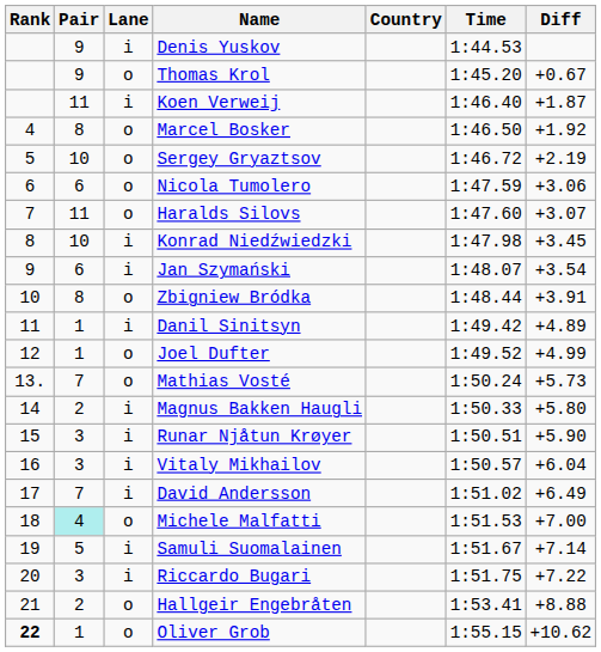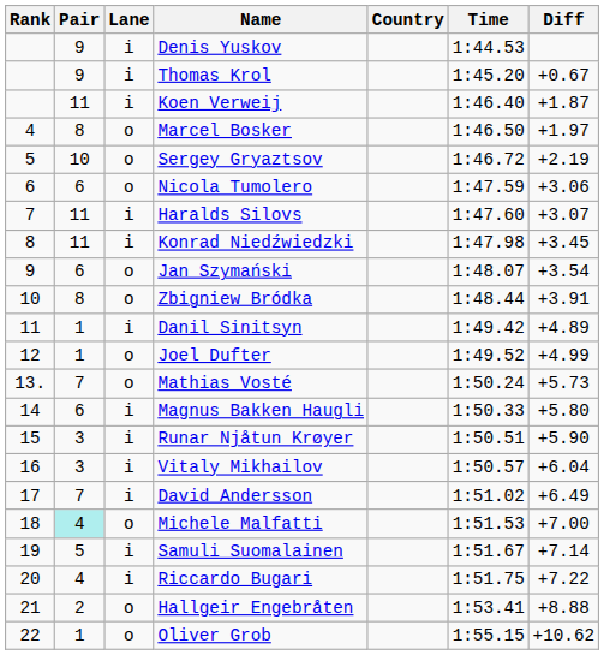Thomas Krol | Lane: o -> i
Marcel Bosker | Diff: +1.92 -> +1.97
Haralds Silovs | Lane: o -> i
Konrad Niedźwiedzki | Pair: 10 -> 11
Jan Szymański | Lane: i -> o
Magnus Bakken Haugli | Pair: 2 -> 6
Riccardo Bugari | Pair: 3 -> 4
Oliver Grob | Rank: bold -> normal
